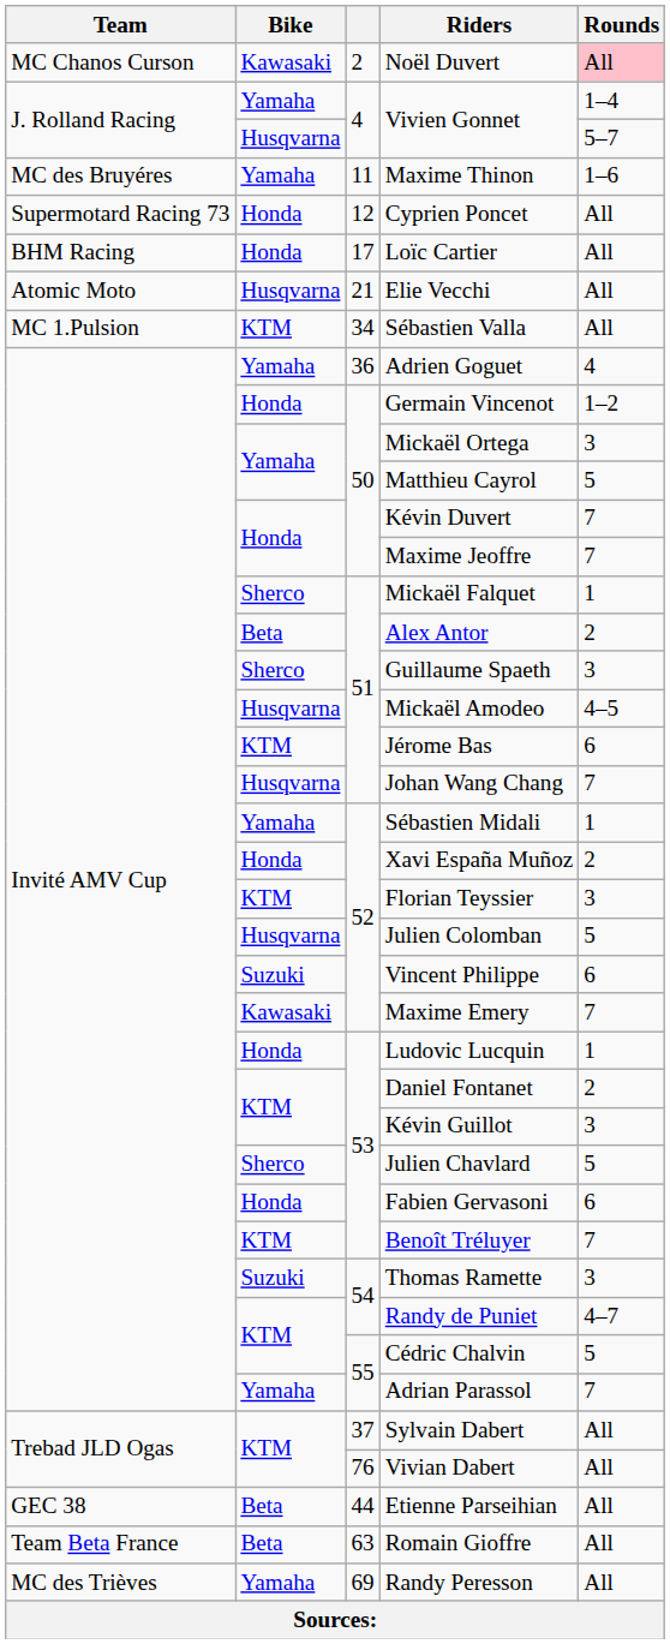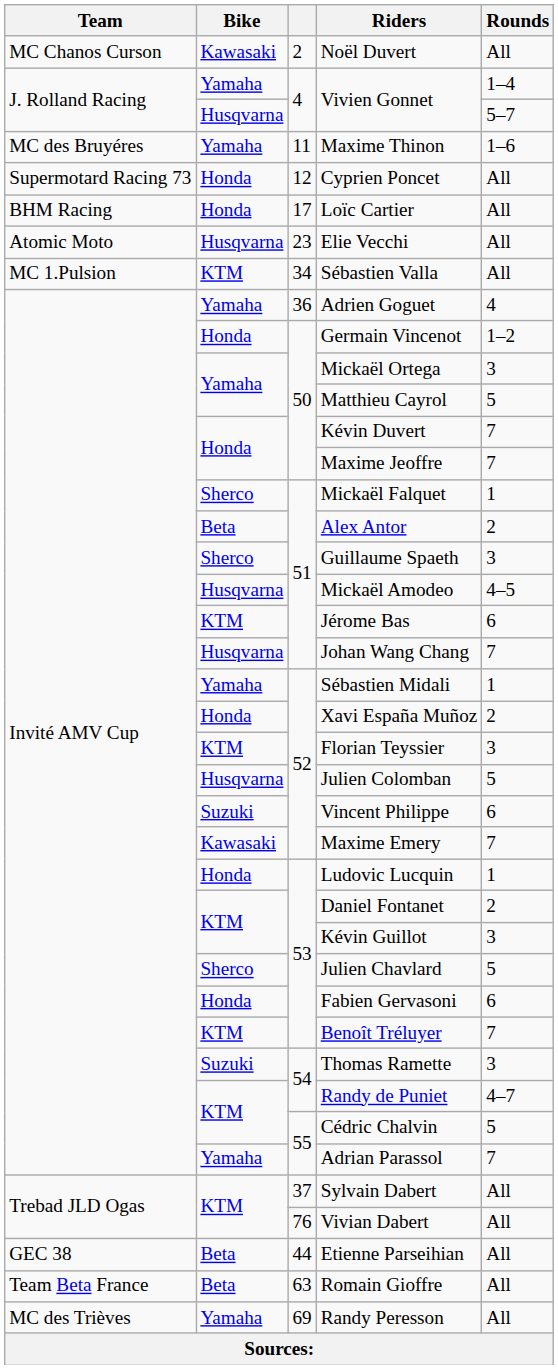Noël Duvert | Rounds: pink background -> no background
Elie Vecchi | column 3: 21 -> 23
